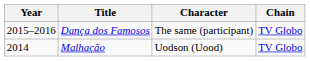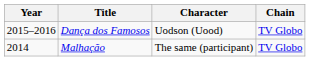Dança dos Famosos | Character: The same (participant) -> Uodson (Uood)
Malhação | Character: Uodson (Uood) -> The same (participant)
